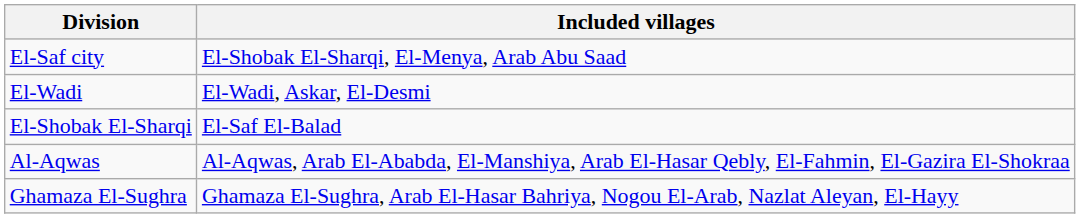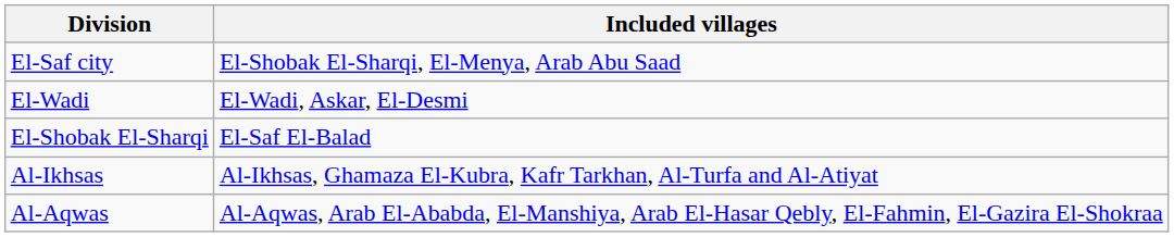+ row: Al-Ikhsas | Al-Ikhsas, Ghamaza El-Kubra, Kafr Tarkhan, Al-Turfa and Al-Atiyat
- row: Ghamaza El-Sughra | Ghamaza El-Sughra, Arab El-Hasar Bahriya, Nogou El-Arab, Nazlat Aleyan, El-Hayy
